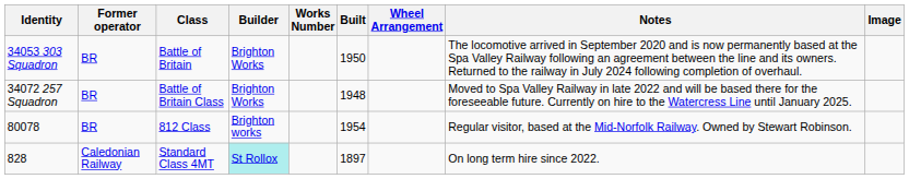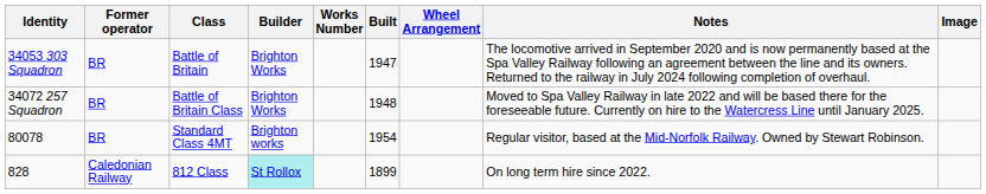34053 303 Squadron | Built: 1950 -> 1947
80078 | Class: 812 Class -> Standard Class 4MT
828 | Class: Standard Class 4MT -> 812 Class
828 | Built: 1897 -> 1899
